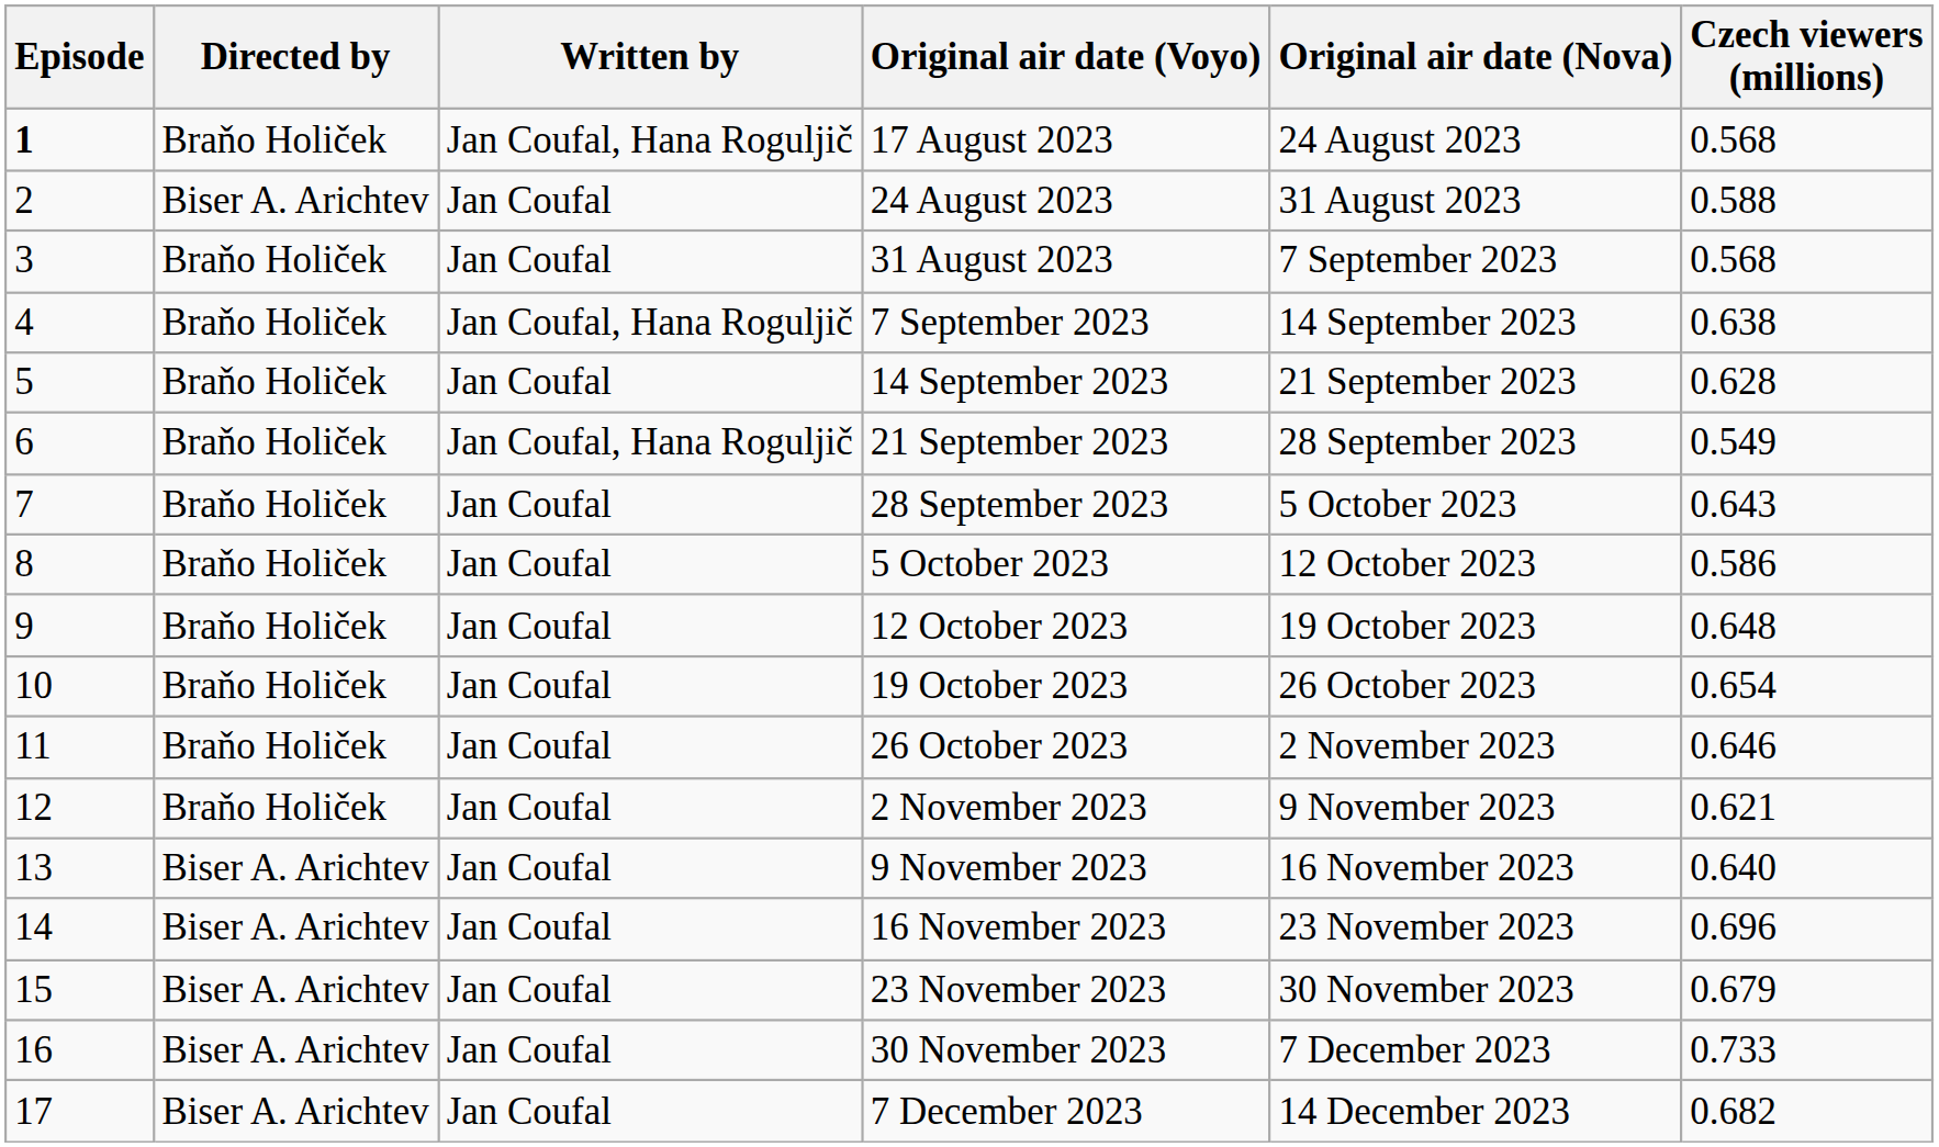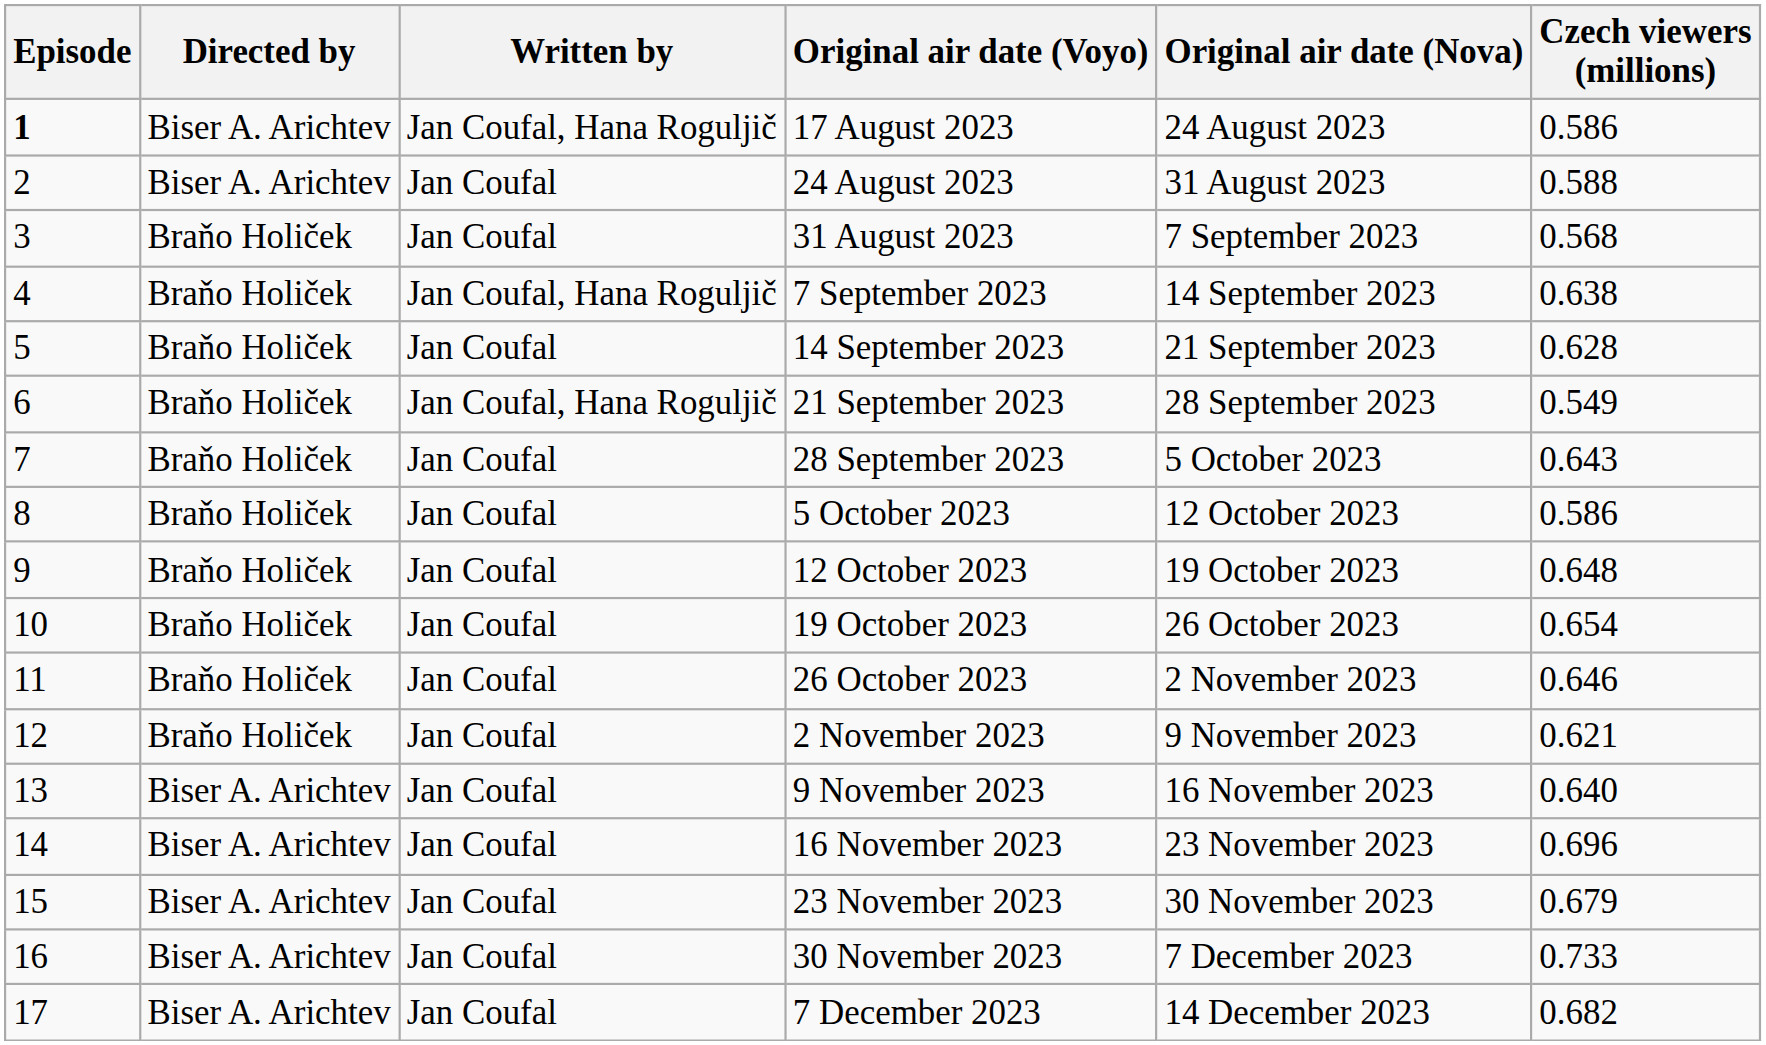17 August 2023 | Directed by: Braňo Holiček -> Biser A. Arichtev
17 August 2023 | Czech viewers (millions): 0.568 -> 0.586
